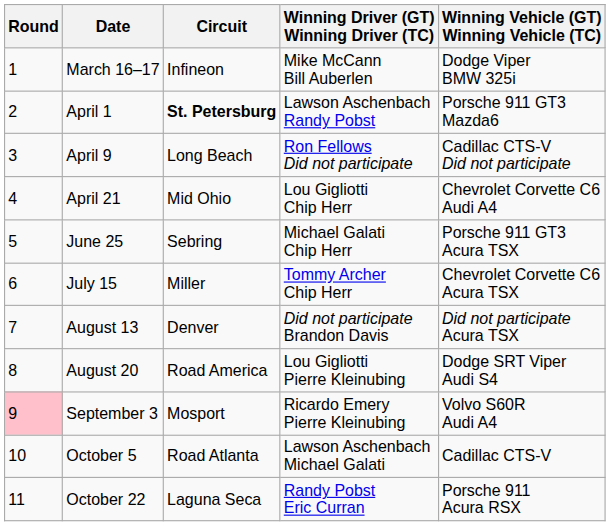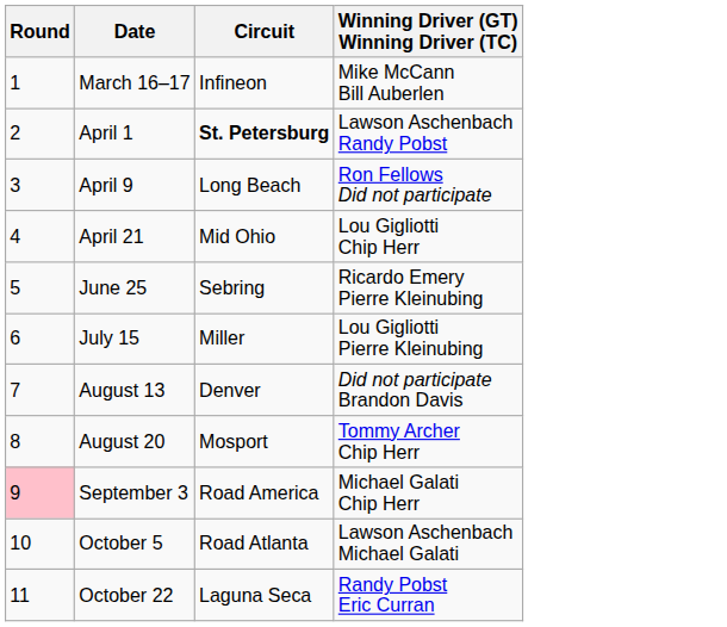- column: Winning Vehicle (GT) Winning Vehicle (TC) | Dodge Viper BMW 325i | Porsche 911 GT3 Mazda6 | Cadillac CTS-V Did not participate | Chevrolet Corvette C6 Audi A4 | Porsche 911 GT3 Acura TSX | Chevrolet Corvette C6 Acura TSX | Did not participate Acura TSX | Dodge SRT Viper Audi S4 | Volvo S60R Audi A4 | Cadillac CTS-V | Porsche 911 Acura RSX
June 25 | Winning Driver (GT) Winning Driver (TC): Michael Galati Chip Herr -> Ricardo Emery Pierre Kleinubing
July 15 | Winning Driver (GT) Winning Driver (TC): Tommy Archer Chip Herr -> Lou Gigliotti Pierre Kleinubing
August 20 | Circuit: Road America -> Mosport
August 20 | Winning Driver (GT) Winning Driver (TC): Lou Gigliotti Pierre Kleinubing -> Tommy Archer Chip Herr
September 3 | Circuit: Mosport -> Road America
September 3 | Winning Driver (GT) Winning Driver (TC): Ricardo Emery Pierre Kleinubing -> Michael Galati Chip Herr
